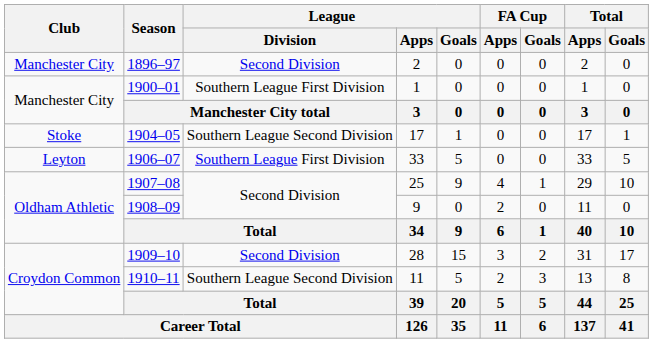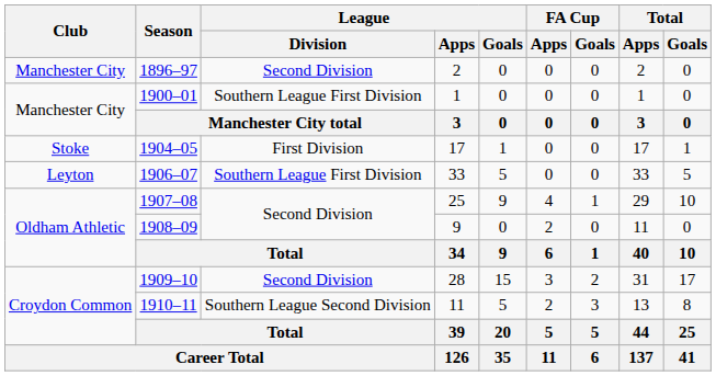1904–05 | League / Division: Southern League Second Division -> First Division
